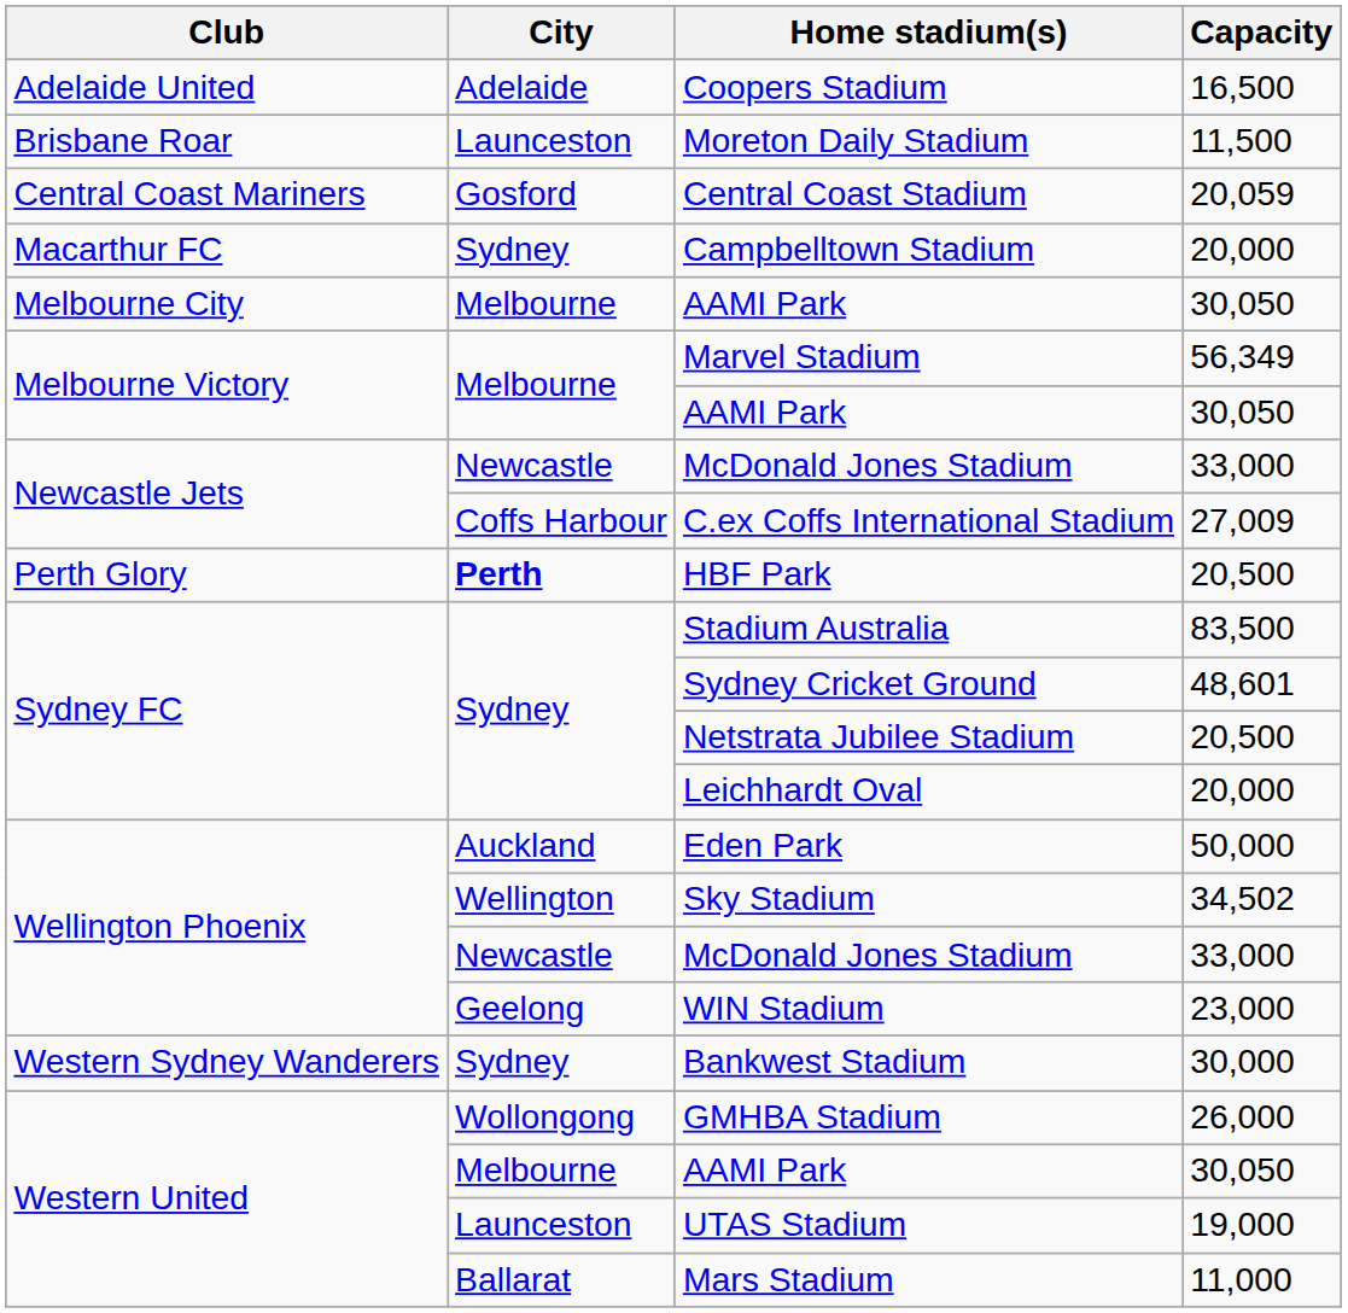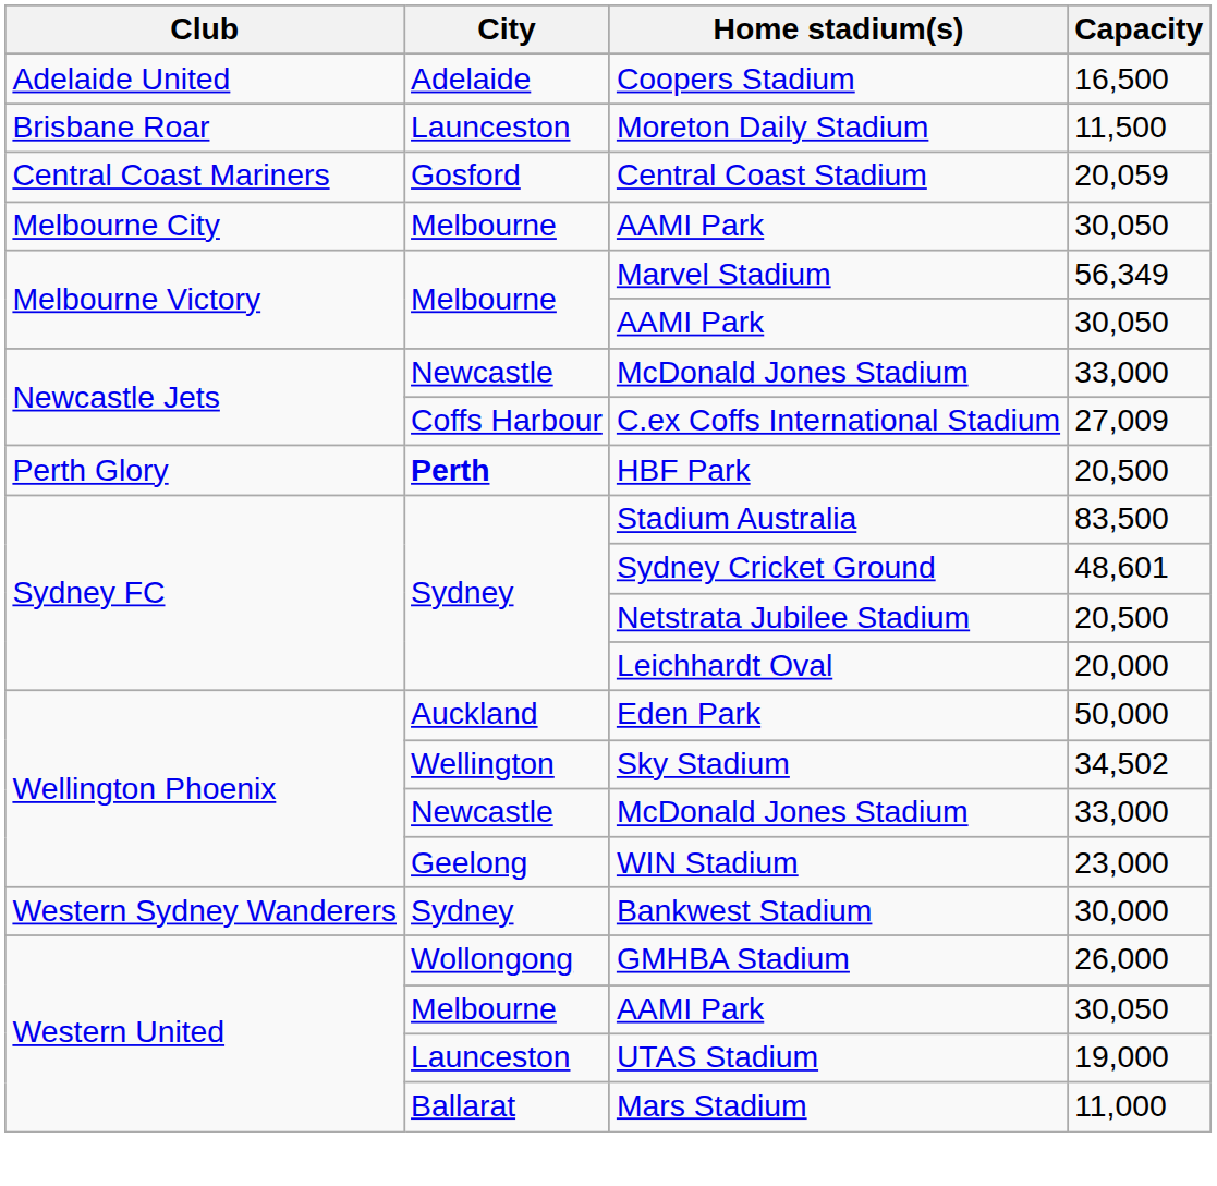- row: Macarthur FC | Sydney | Campbelltown Stadium | 20,000
